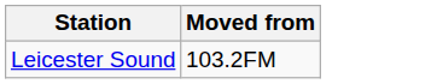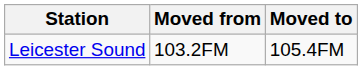+ column: Moved to | 105.4FM
